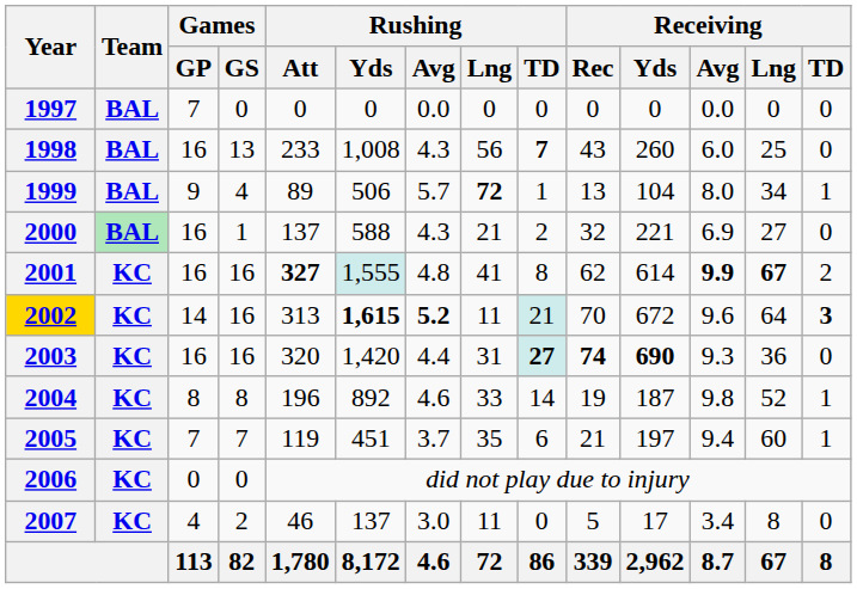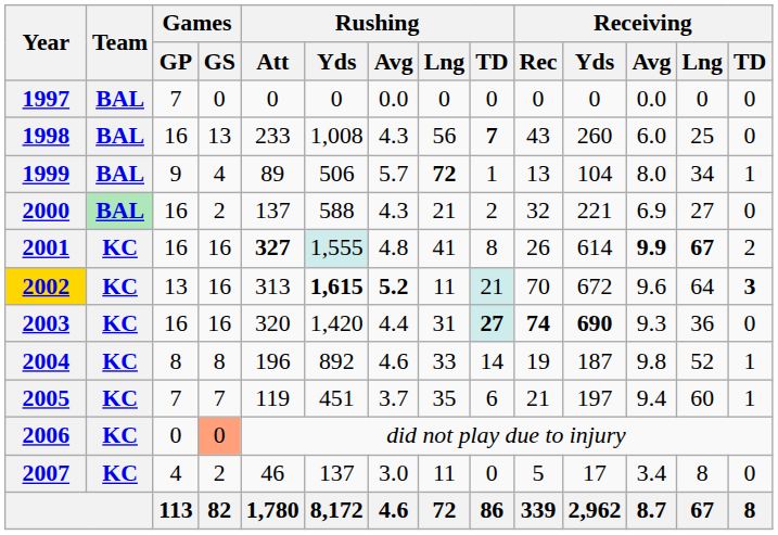2000 | Games / GS: 1 -> 2
2001 | Receiving / Rec: 62 -> 26
2002 | Games / GP: 14 -> 13
2006 | Games / GS: no background -> lightsalmon background
